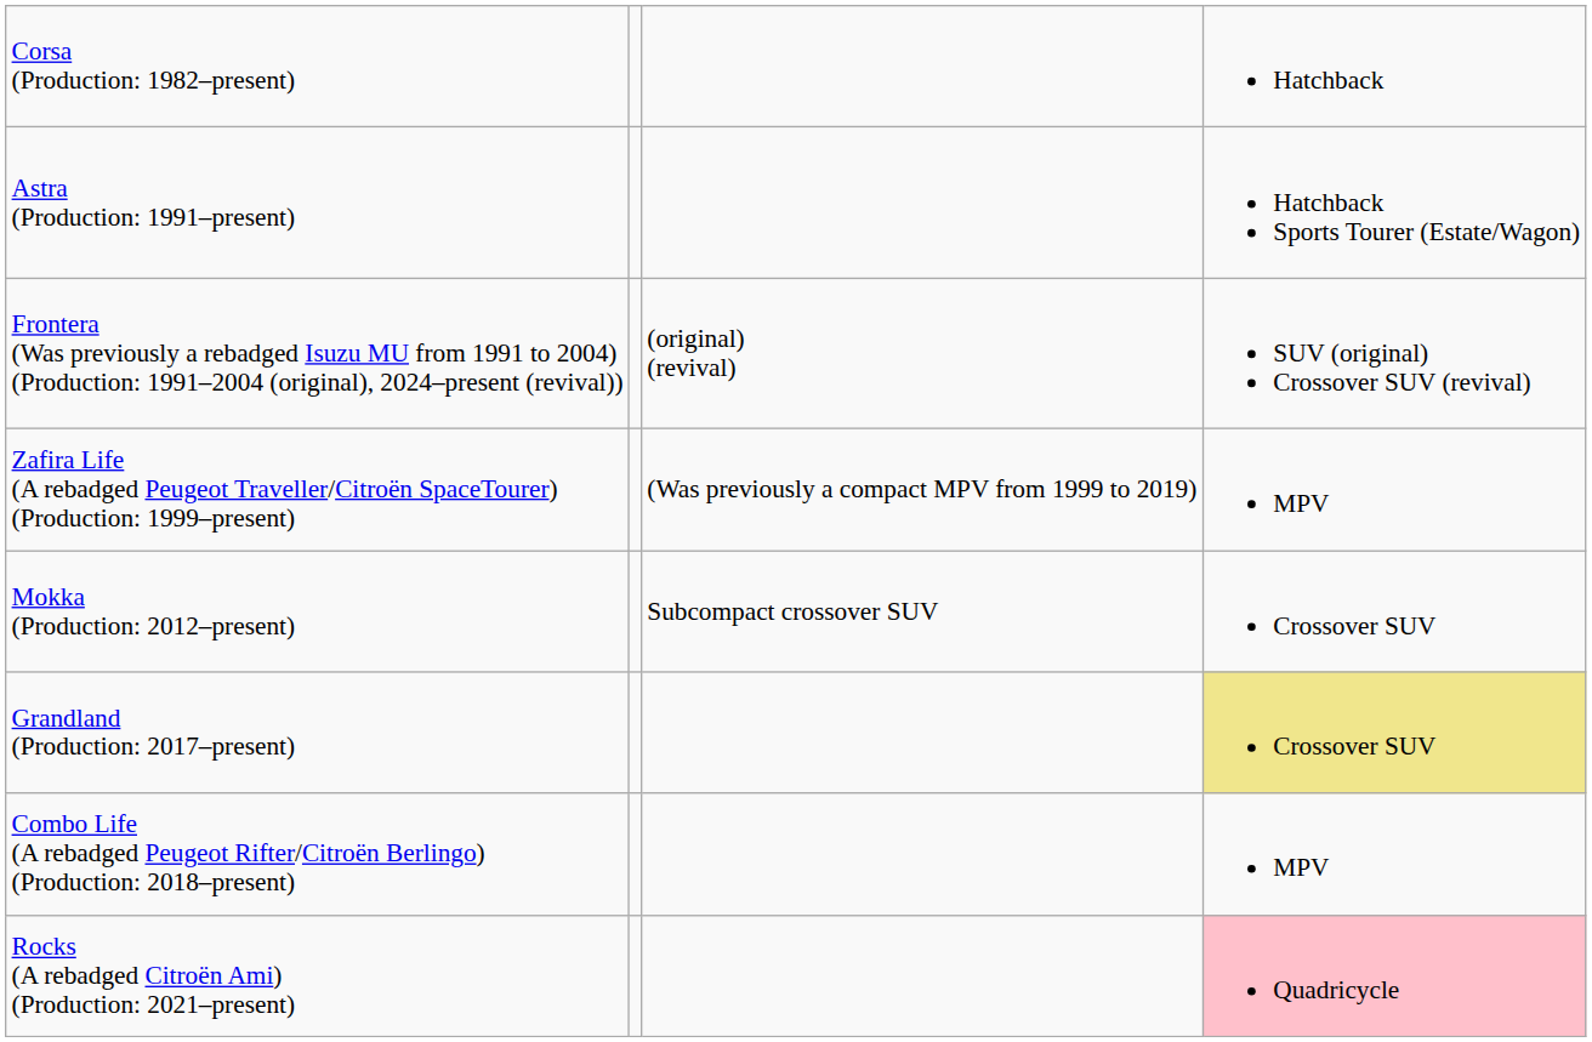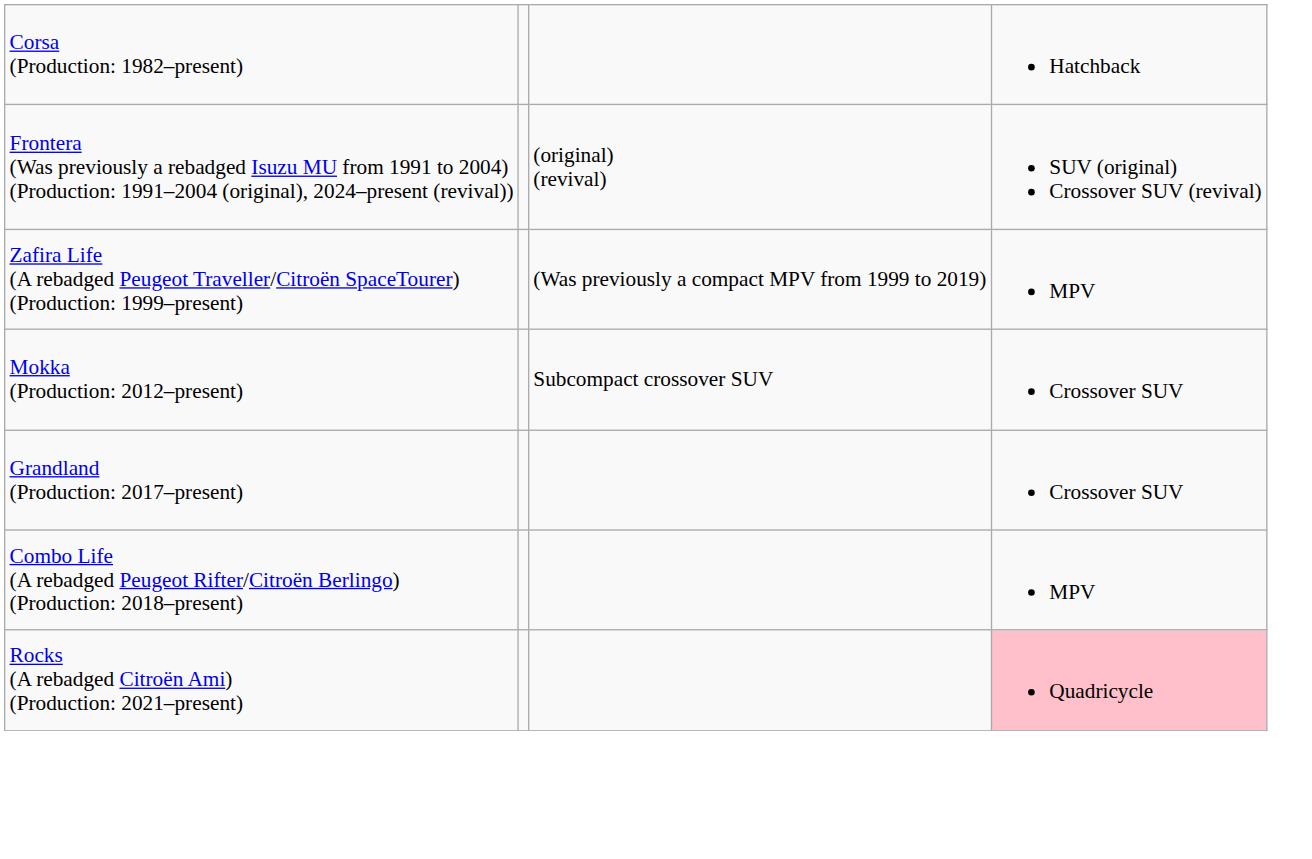- row: Astra (Production: 1991–present) | Hatchback Sports Tourer (Estate/Wagon)
Grandland (Production: 2017–present) | column 4: khaki background -> no background
